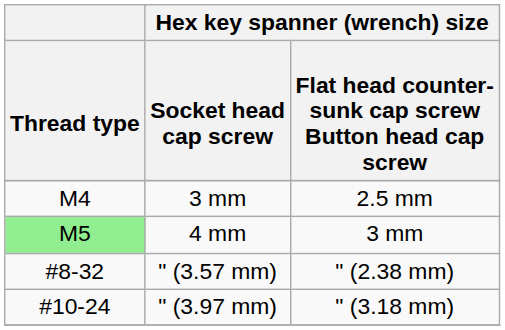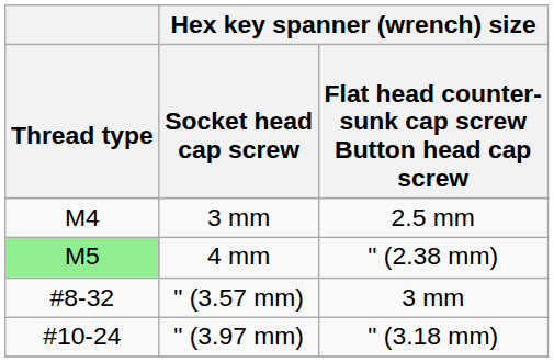4 mm | column 3: 3 mm -> " (2.38 mm)
" (3.57 mm) | column 3: " (2.38 mm) -> 3 mm
